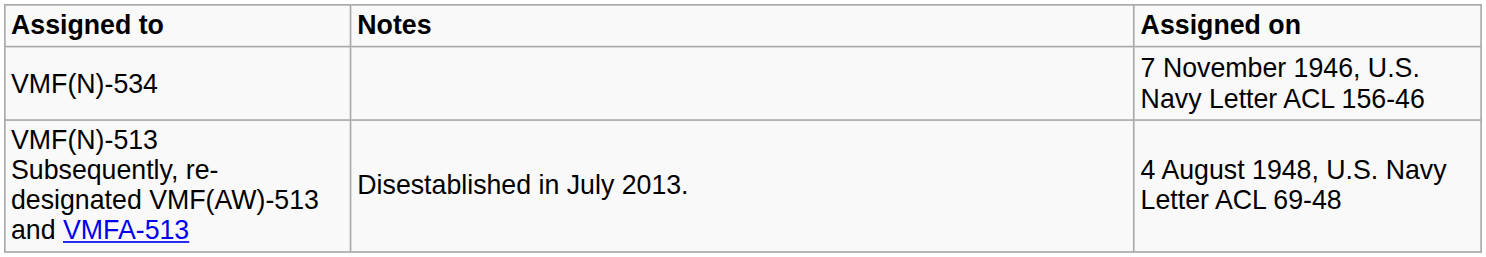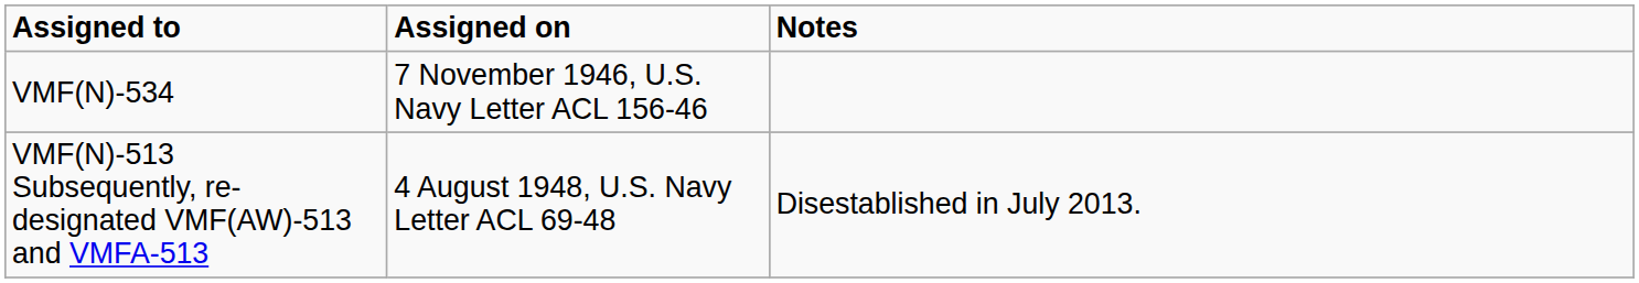columns swapped: Assigned on <-> Notes
